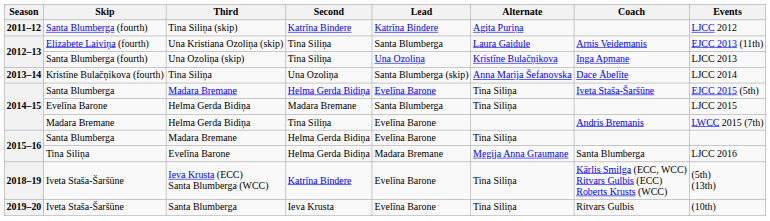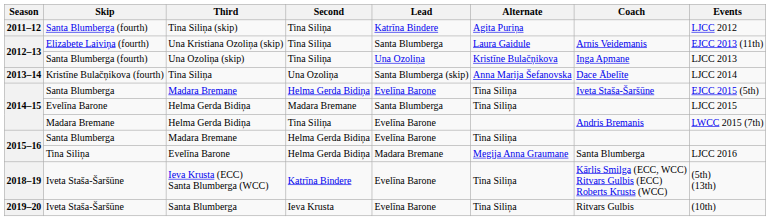Tina Siliņa (skip) | Second: Katrīna Bindere -> Tina Siliņa
